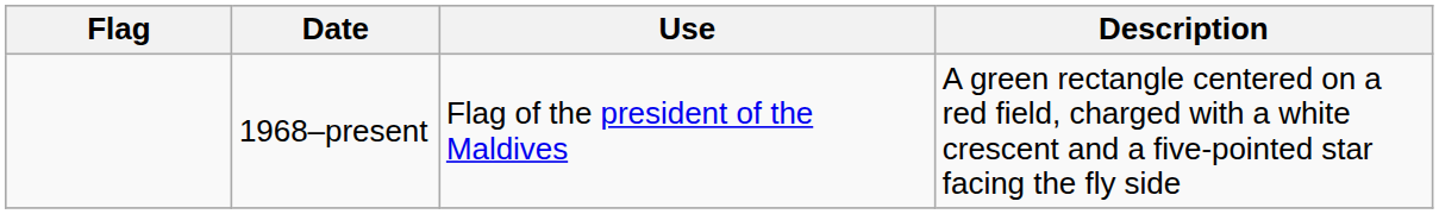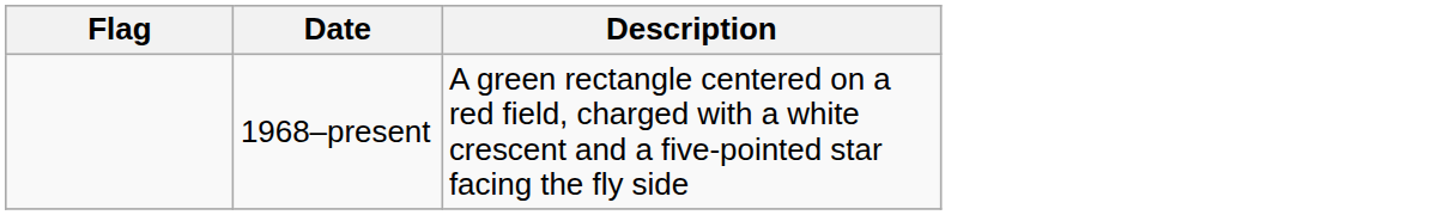- column: Use | Flag of the president of the Maldives
